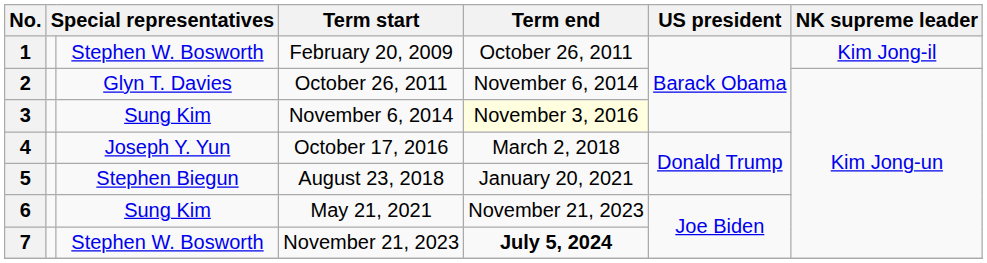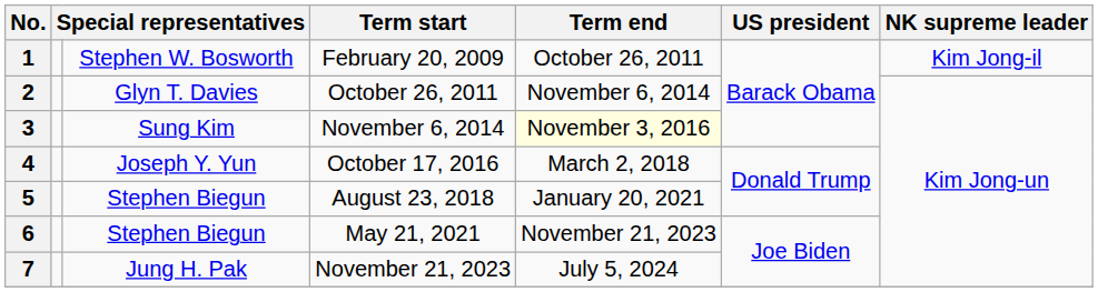6 | column 3: Sung Kim -> Stephen Biegun
7 | column 3: Stephen W. Bosworth -> Jung H. Pak
7 | Term end: bold -> normal
